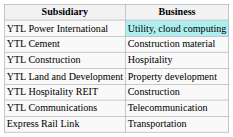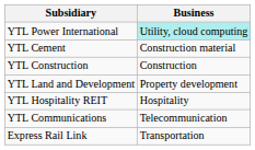YTL Construction | Business: Hospitality -> Construction
YTL Hospitality REIT | Business: Construction -> Hospitality
